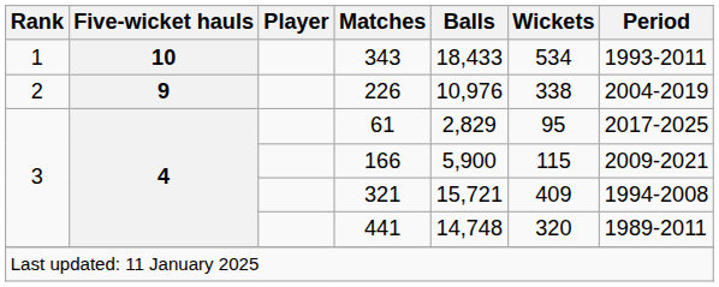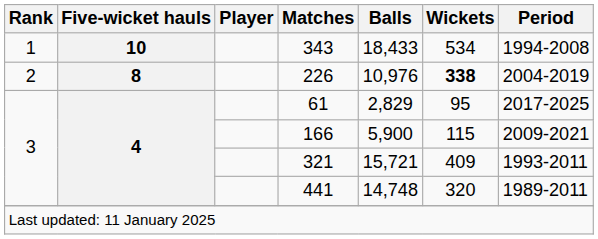343 | Period: 1993-2011 -> 1994-2008
226 | Five-wicket hauls: 9 -> 8
226 | Wickets: normal -> bold
321 | Period: 1994-2008 -> 1993-2011
